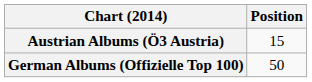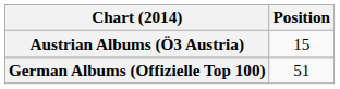German Albums (Offizielle Top 100) | Position: 50 -> 51
